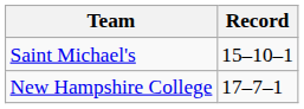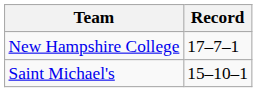rows swapped: New Hampshire College <-> Saint Michael's
